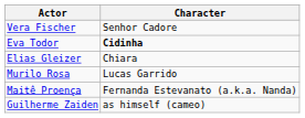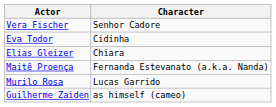Eva Todor | Character: bold -> normal
rows swapped: Murilo Rosa <-> Maitê Proença
